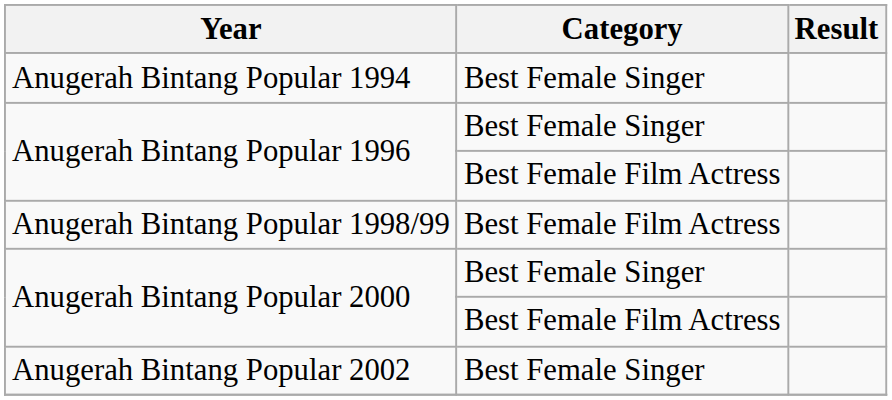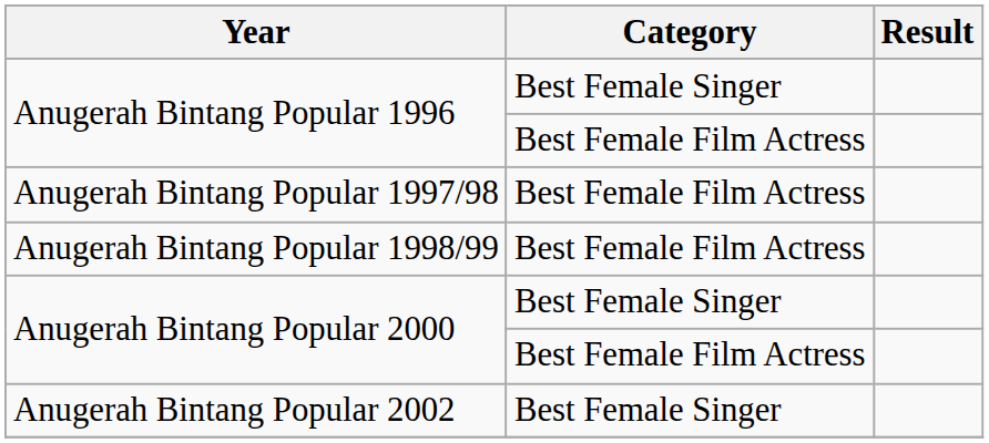- row: Anugerah Bintang Popular 1994 | Best Female Singer
+ row: Anugerah Bintang Popular 1997/98 | Best Female Film Actress
